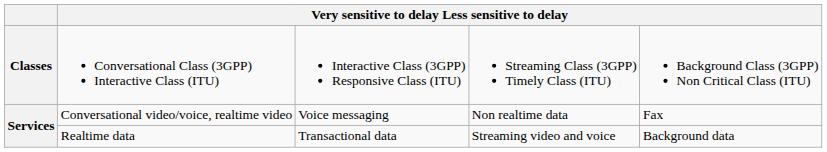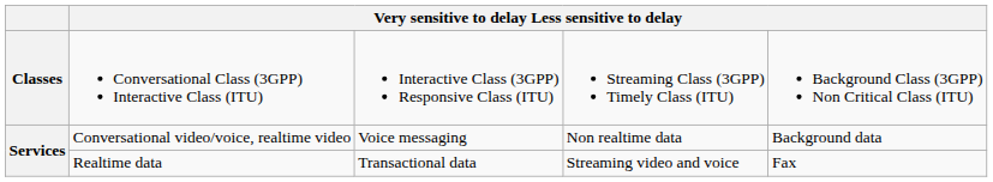Conversational video/voice, realtime video | column 5: Fax -> Background data
Realtime data | column 5: Background data -> Fax
